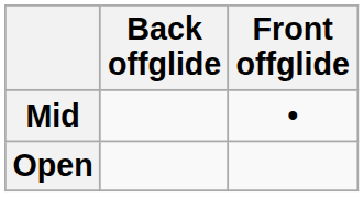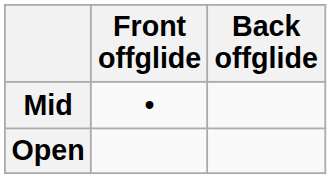columns swapped: Front offglide <-> Back offglide
